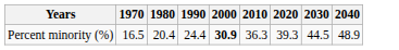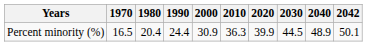+ column: 2042 | 50.1
Percent minority (%) | 2000: bold -> normal
Percent minority (%) | 2020: 39.3 -> 39.9
